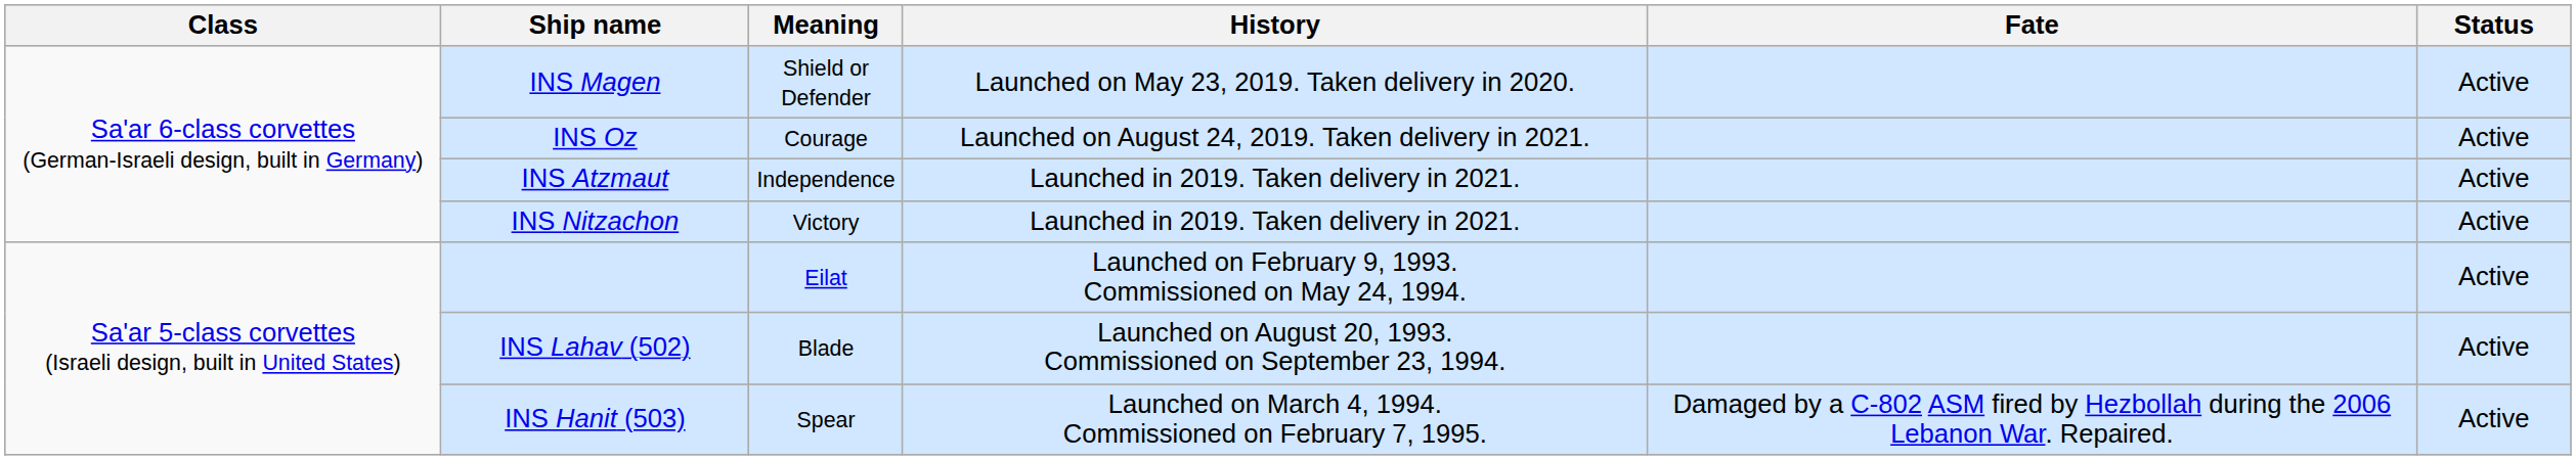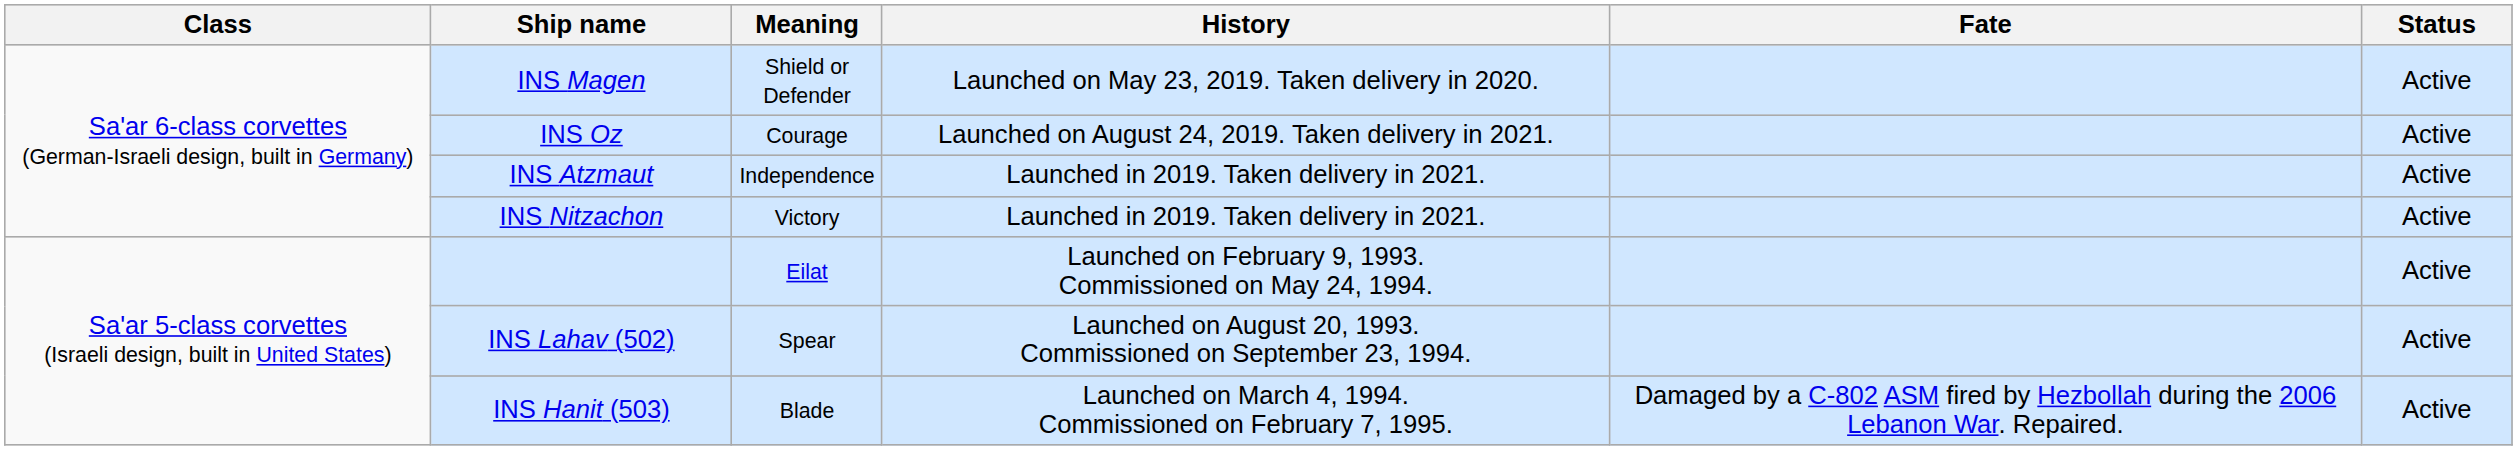INS Lahav (502) | Meaning: Blade -> Spear
INS Hanit (503) | Meaning: Spear -> Blade
